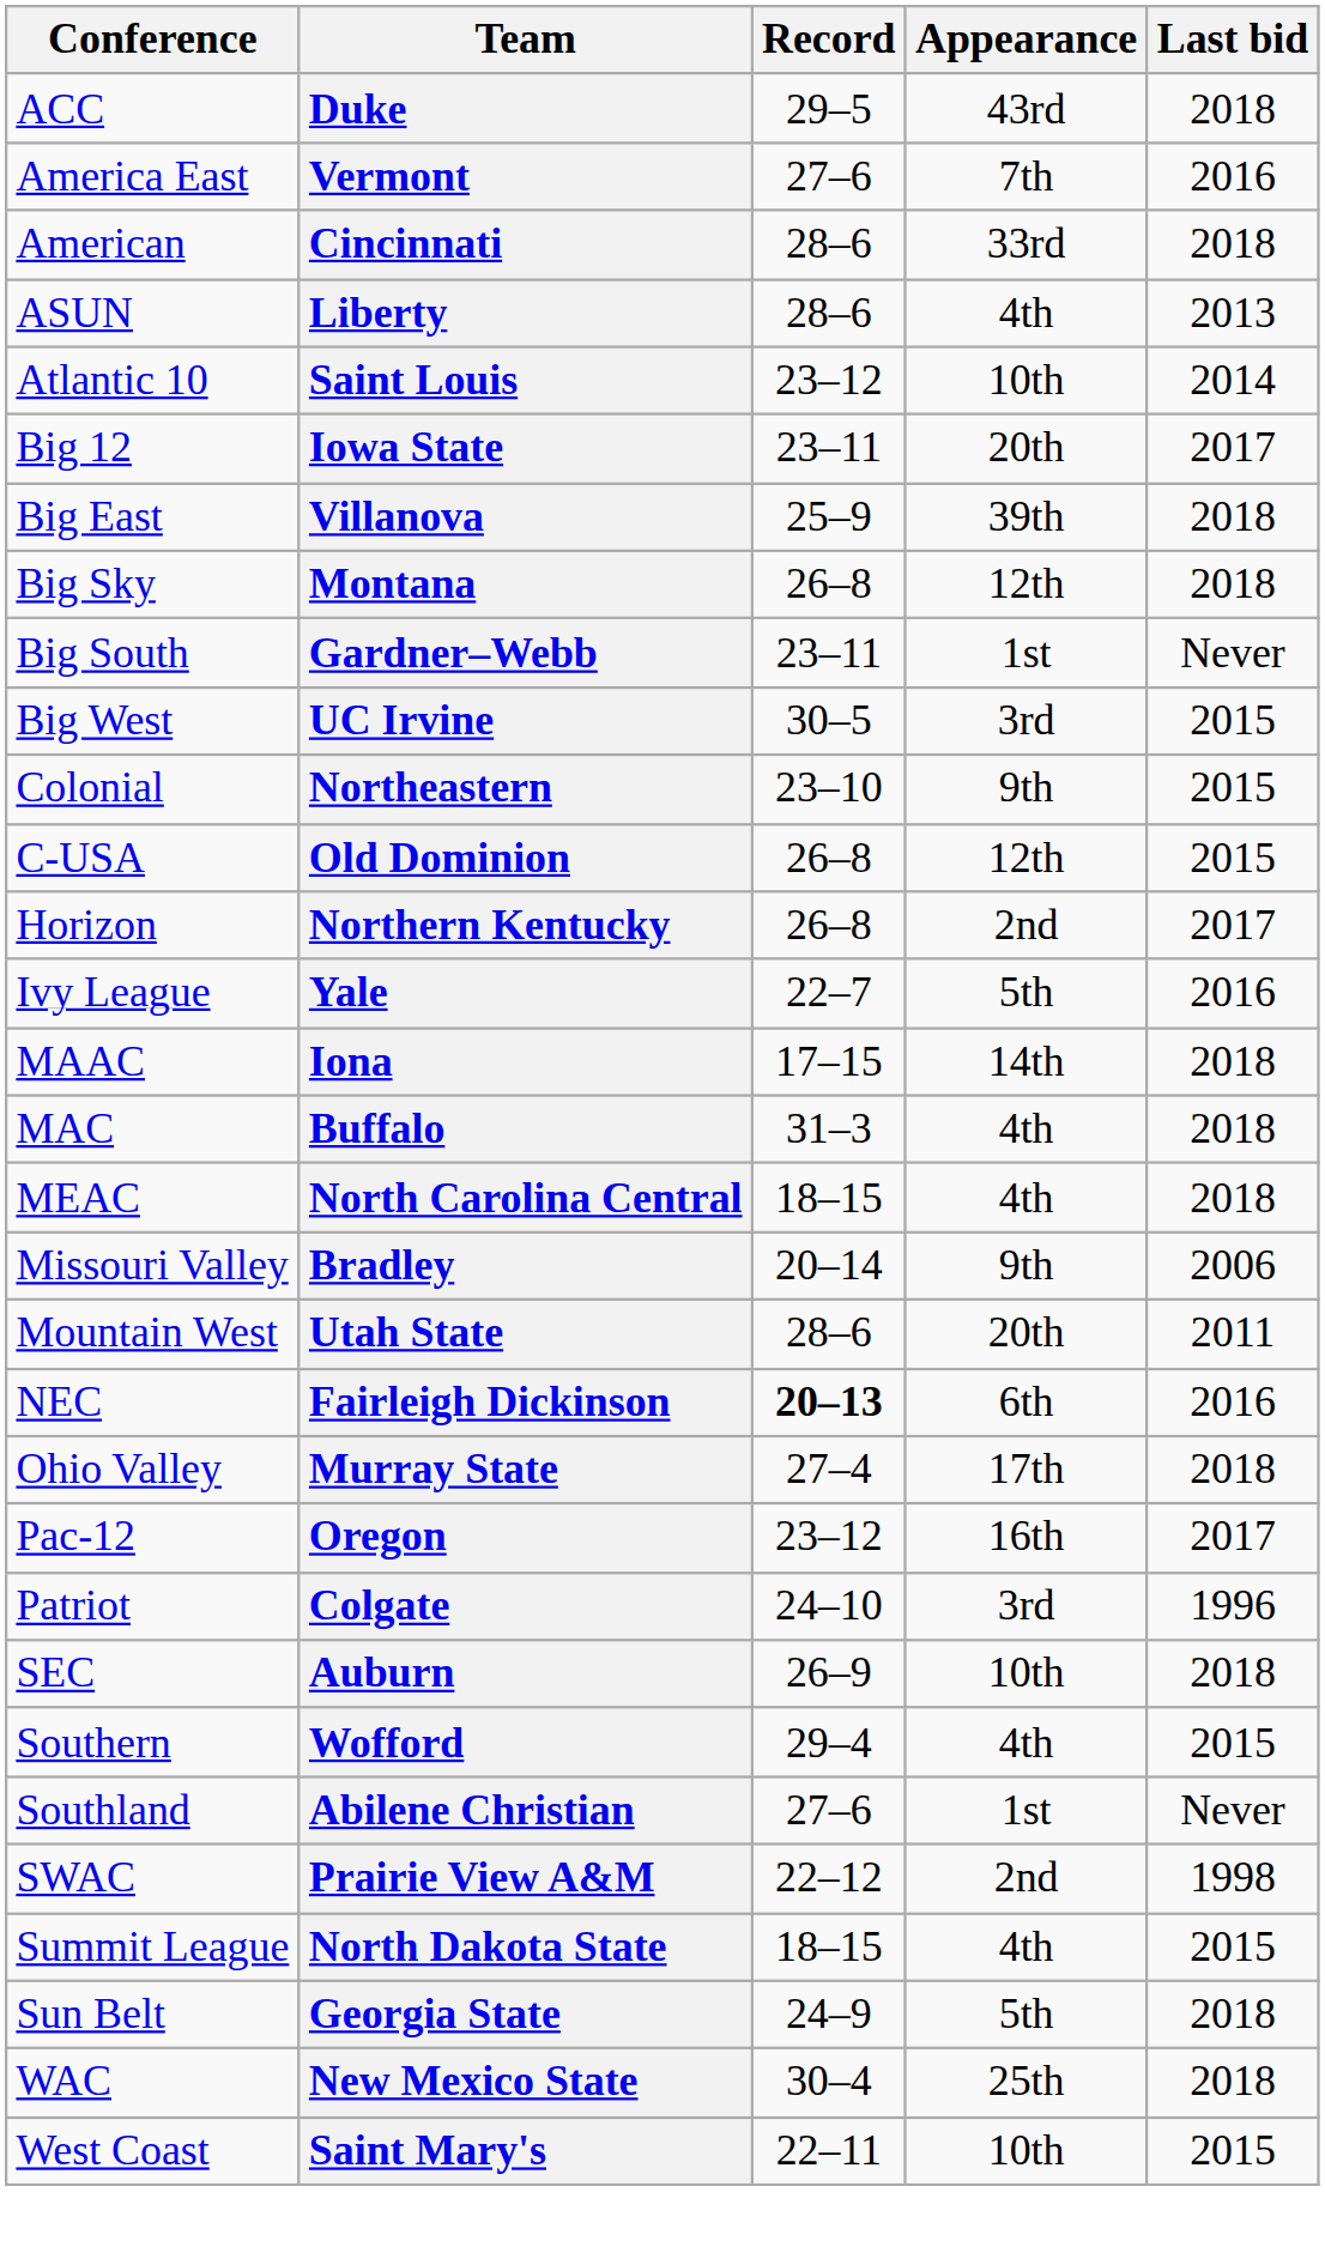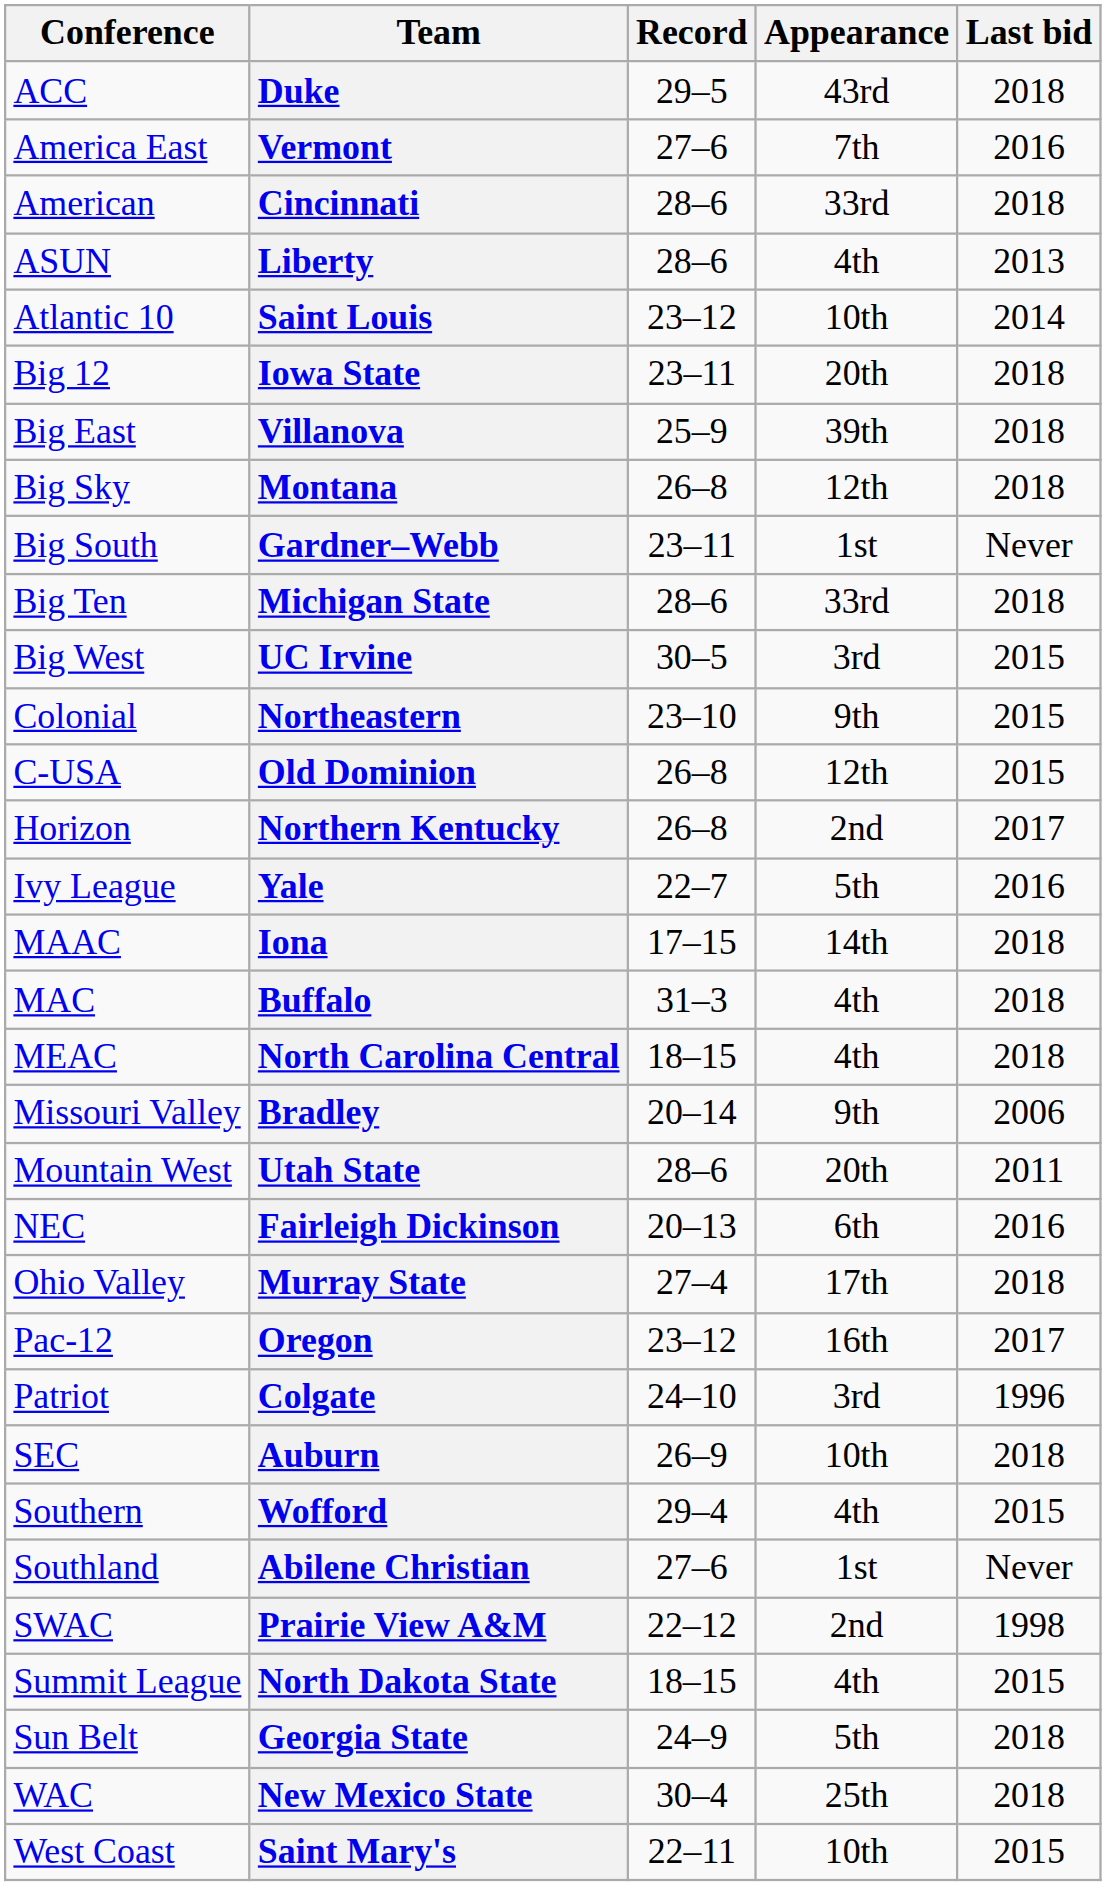Iowa State | Last bid: 2017 -> 2018
+ row: Big Ten | Michigan State | 28–6 | 33rd | 2018
Fairleigh Dickinson | Record: bold -> normal
